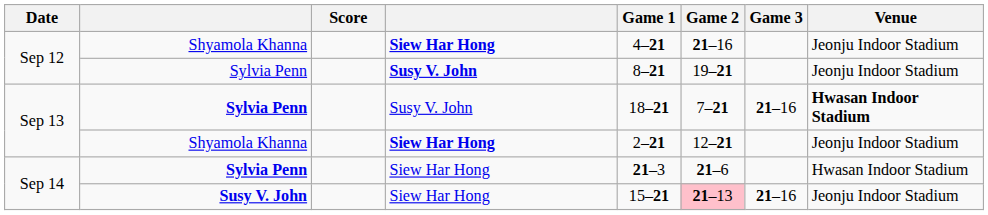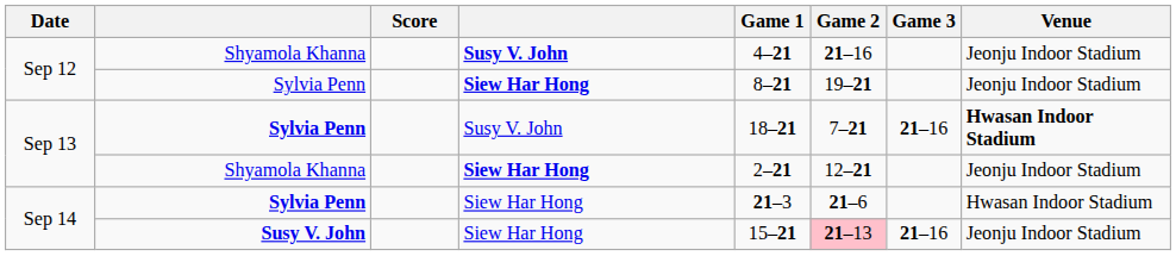Sep 12 / Shyamola Khanna | column 4: Siew Har Hong -> Susy V. John
Sep 12 / Sylvia Penn | column 4: Susy V. John -> Siew Har Hong
